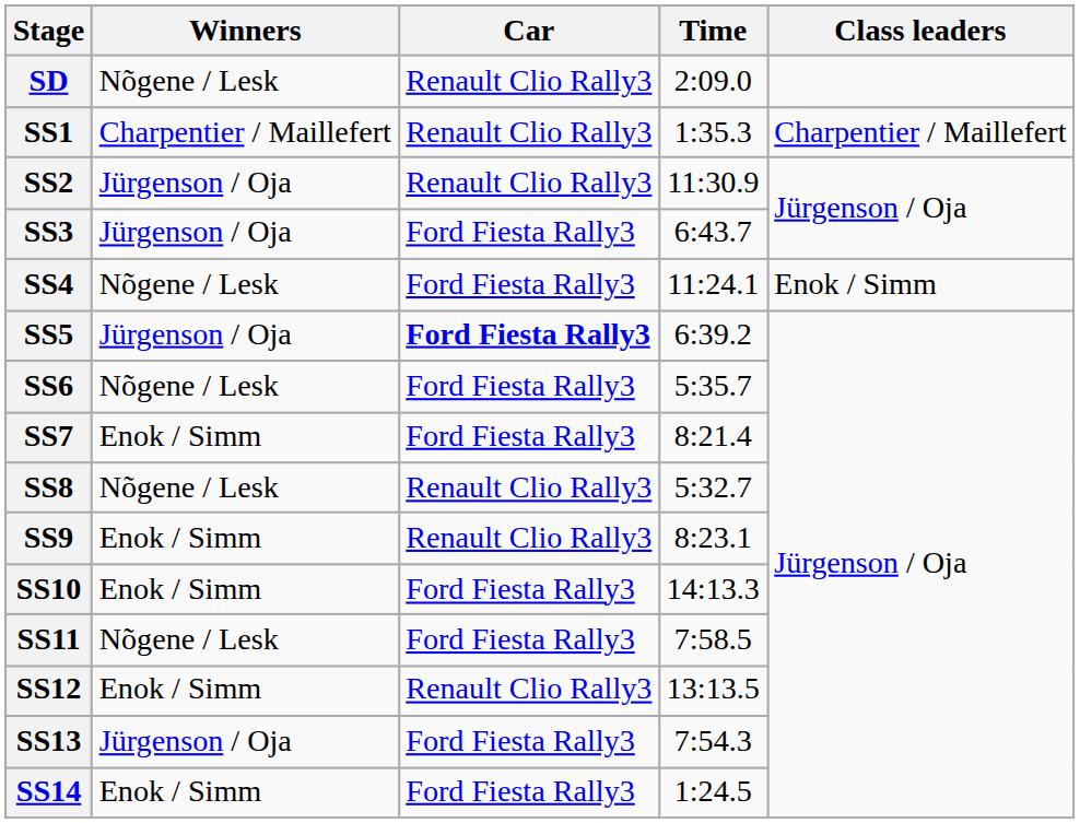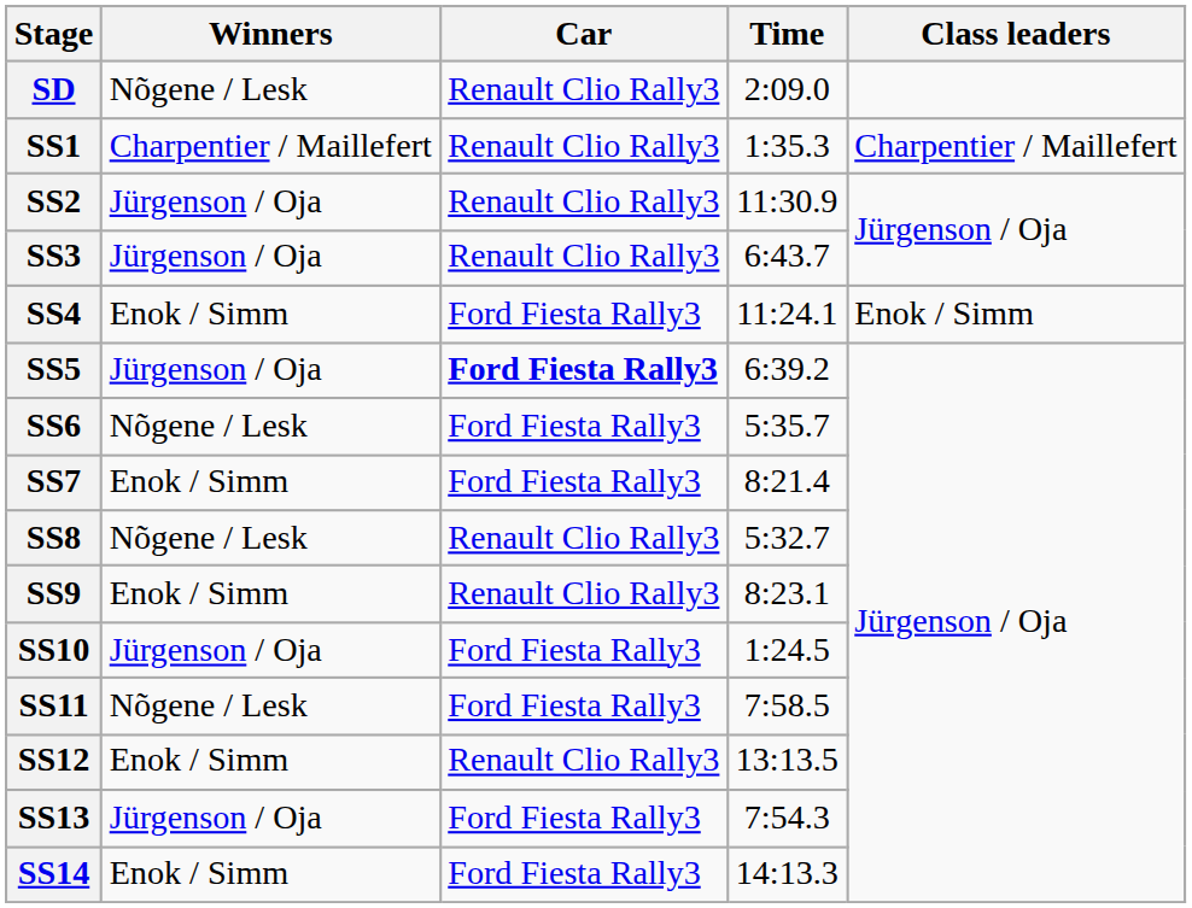SS3 | Car: Ford Fiesta Rally3 -> Renault Clio Rally3
SS4 | Winners: Nõgene / Lesk -> Enok / Simm
SS10 | Winners: Enok / Simm -> Jürgenson / Oja
SS10 | Time: 14:13.3 -> 1:24.5
SS14 | Time: 1:24.5 -> 14:13.3
